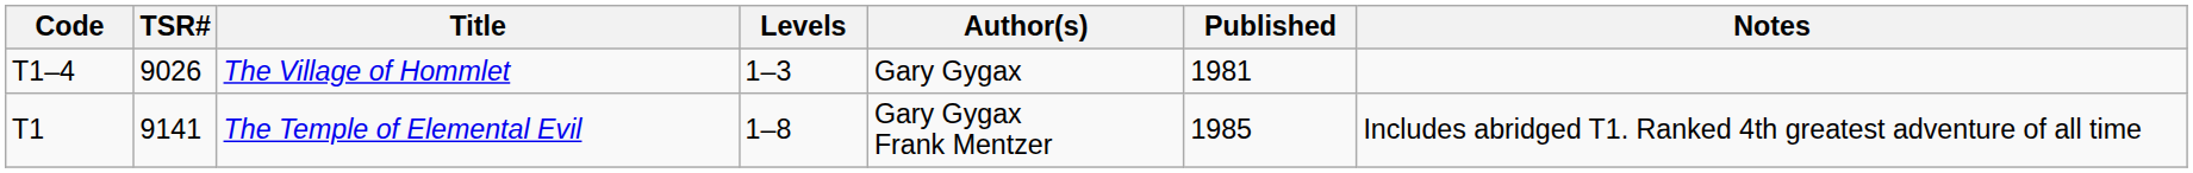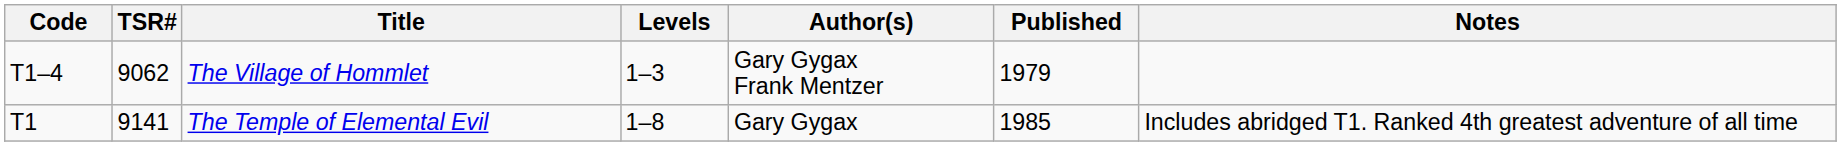The Village of Hommlet | TSR#: 9026 -> 9062
The Village of Hommlet | Author(s): Gary Gygax -> Gary Gygax Frank Mentzer
The Village of Hommlet | Published: 1981 -> 1979
The Temple of Elemental Evil | Author(s): Gary Gygax Frank Mentzer -> Gary Gygax
